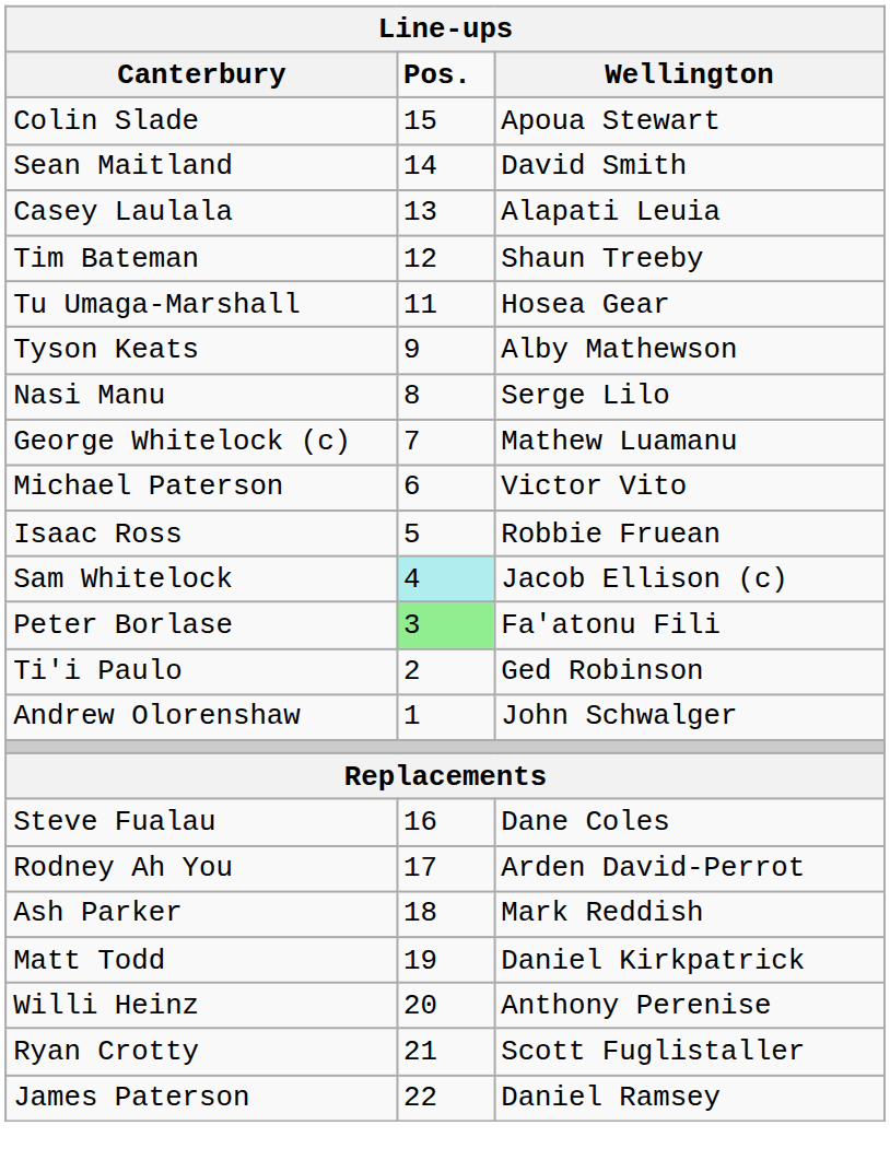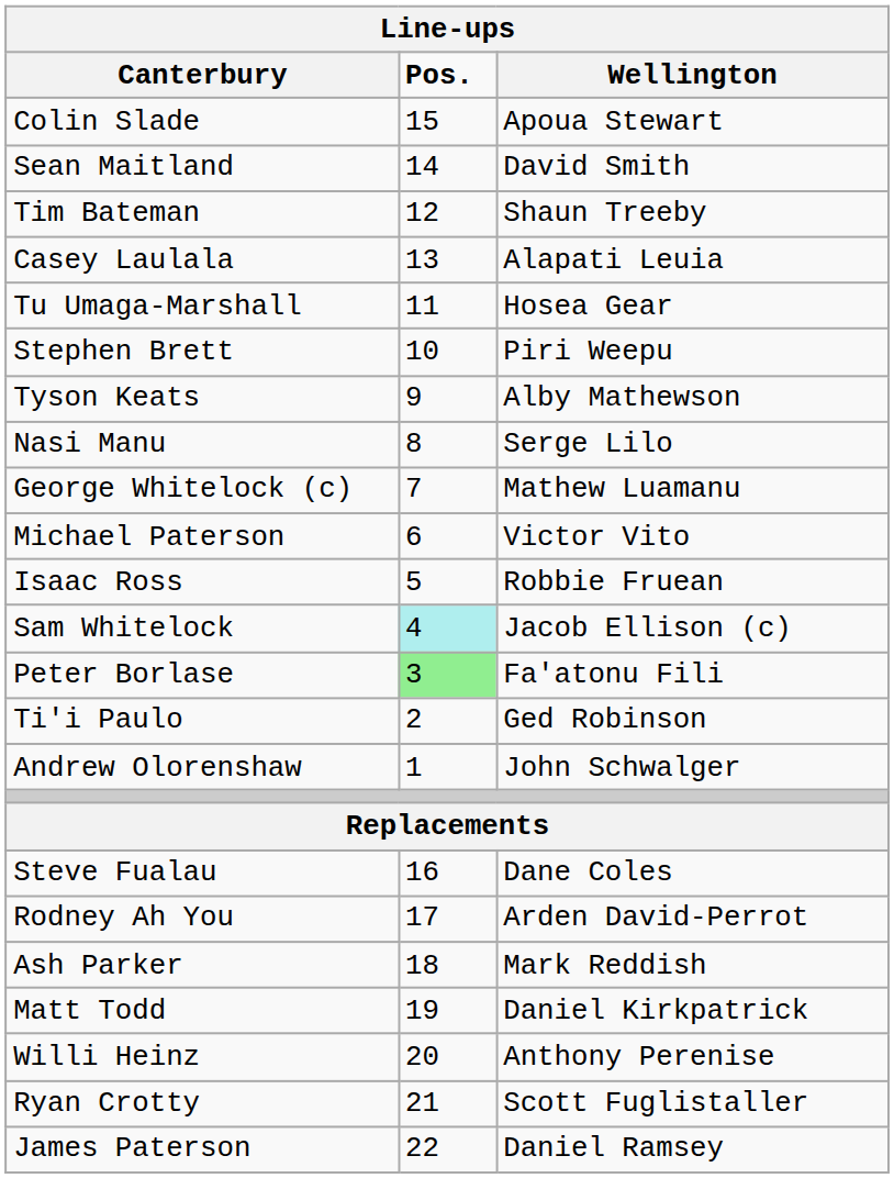rows swapped: Casey Laulala <-> Tim Bateman
+ row: Stephen Brett | 10 | Piri Weepu
